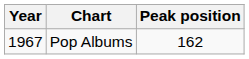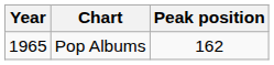Pop Albums | Year: 1967 -> 1965
